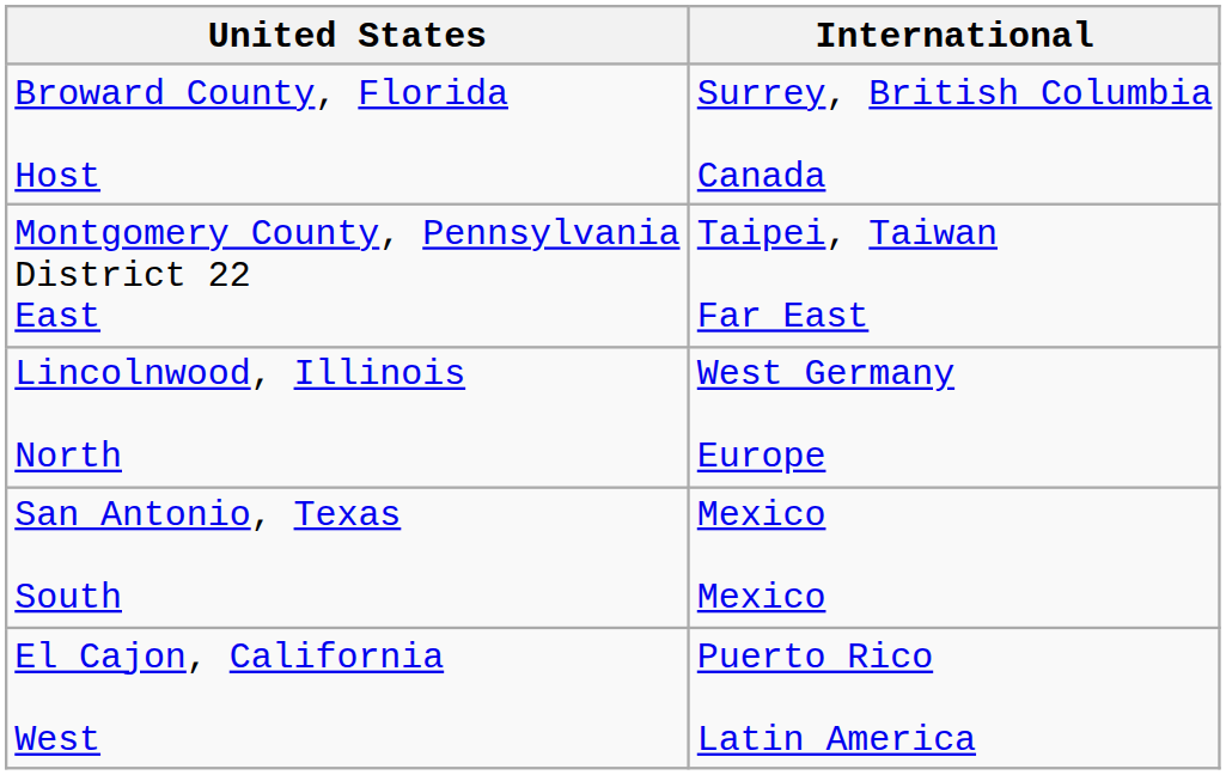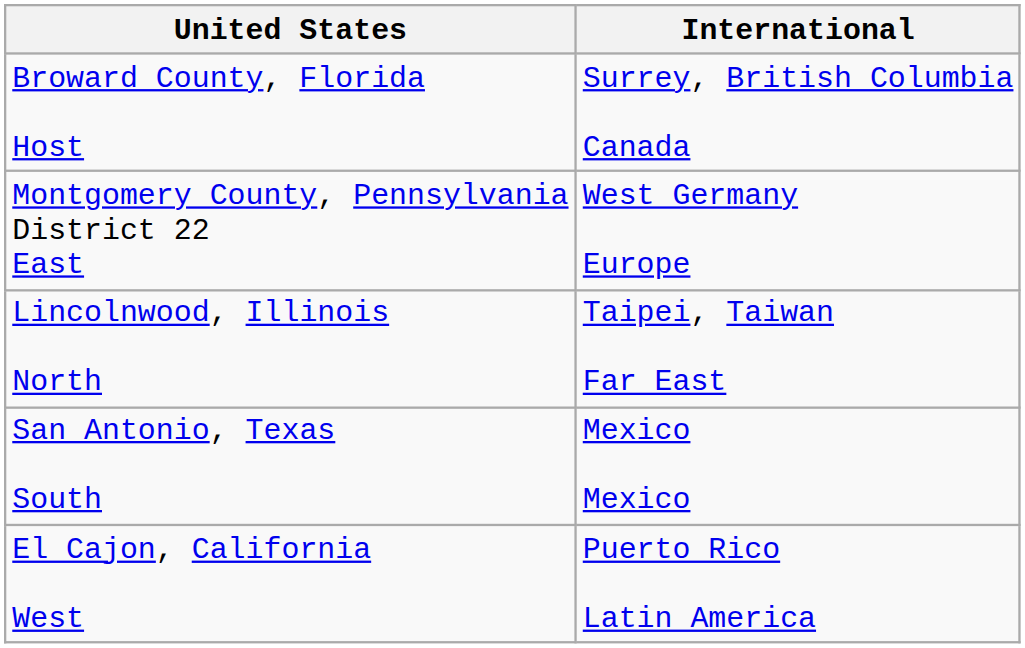Montgomery County, Pennsylvania District 22 East | International: Taipei, Taiwan Far East -> West Germany Europe
Lincolnwood, Illinois North | International: West Germany Europe -> Taipei, Taiwan Far East
